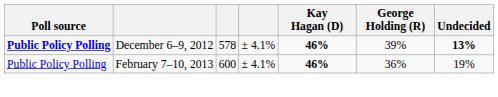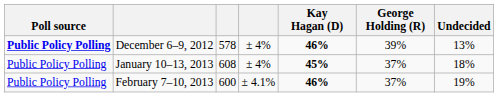December 6–9, 2012 | column 4: ± 4.1% -> ± 4%
December 6–9, 2012 | Undecided: bold -> normal
+ row: Public Policy Polling | January 10–13, 2013 | 608 | ± 4% | 45% | 37% | 18%
February 7–10, 2013 | George Holding (R): 36% -> 37%
